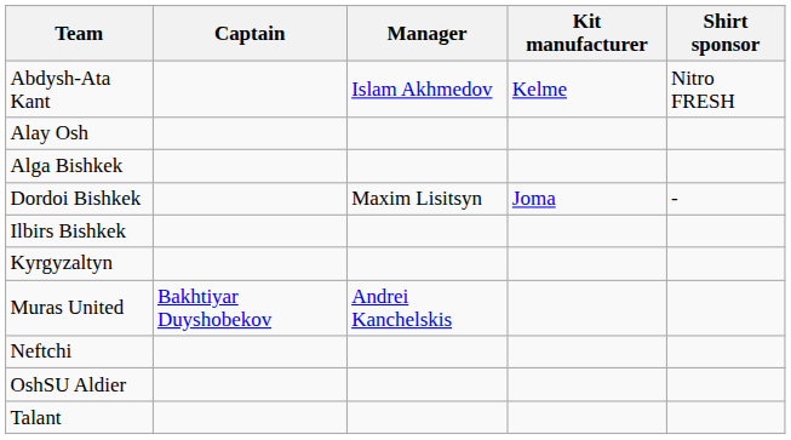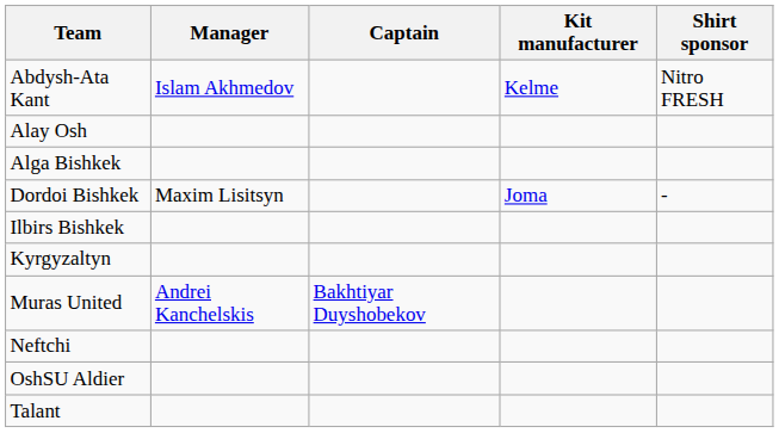columns swapped: Manager <-> Captain
